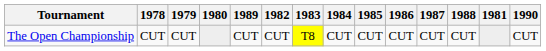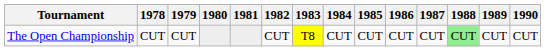columns swapped: 1981 <-> 1989
The Open Championship | 1988: no background -> lightgreen background
